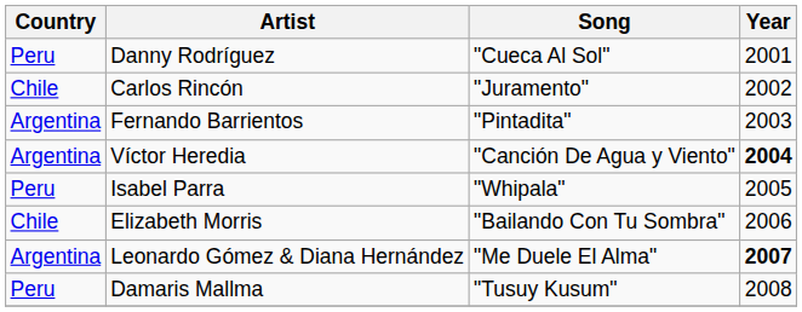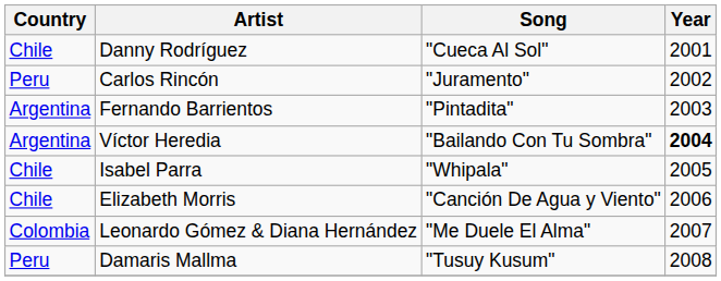Danny Rodríguez | Country: Peru -> Chile
Carlos Rincón | Country: Chile -> Peru
Víctor Heredia | Song: "Canción De Agua y Viento" -> "Bailando Con Tu Sombra"
Isabel Parra | Country: Peru -> Chile
Elizabeth Morris | Song: "Bailando Con Tu Sombra" -> "Canción De Agua y Viento"
Leonardo Gómez & Diana Hernández | Country: Argentina -> Colombia
Leonardo Gómez & Diana Hernández | Year: bold -> normal
